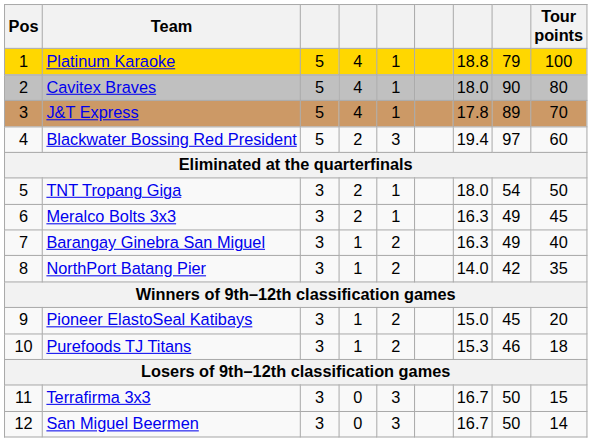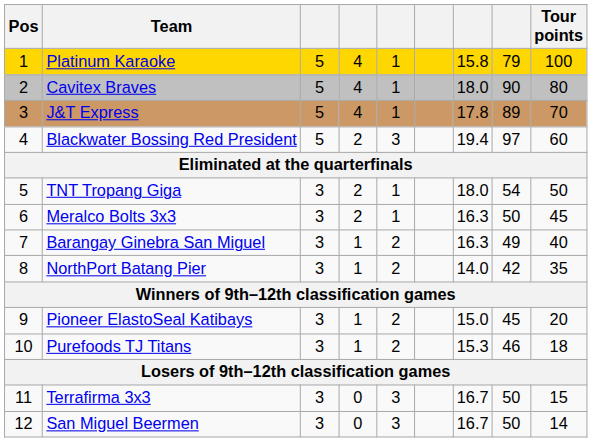Platinum Karaoke | column 7: 18.8 -> 15.8
Meralco Bolts 3x3 | column 8: 49 -> 50
